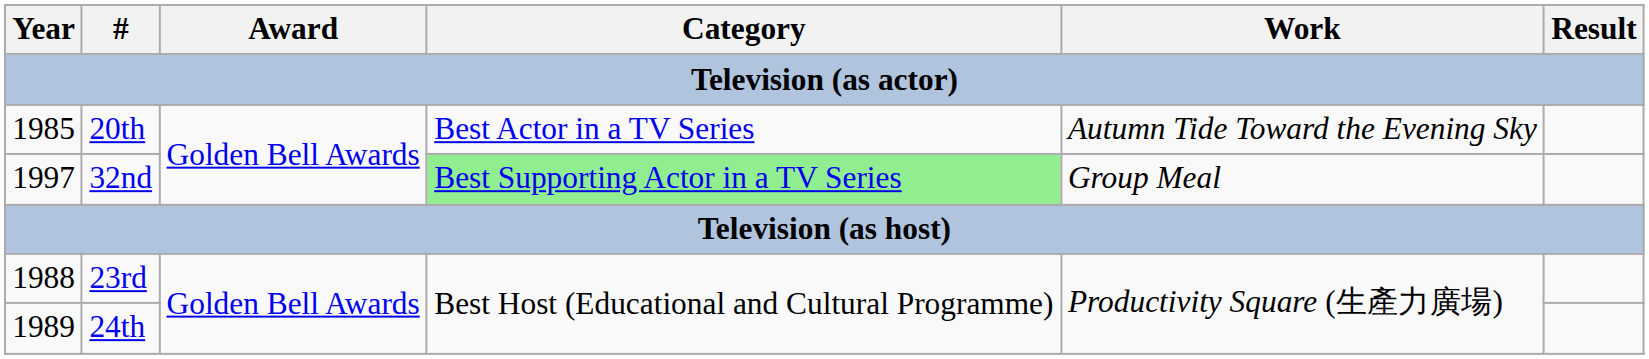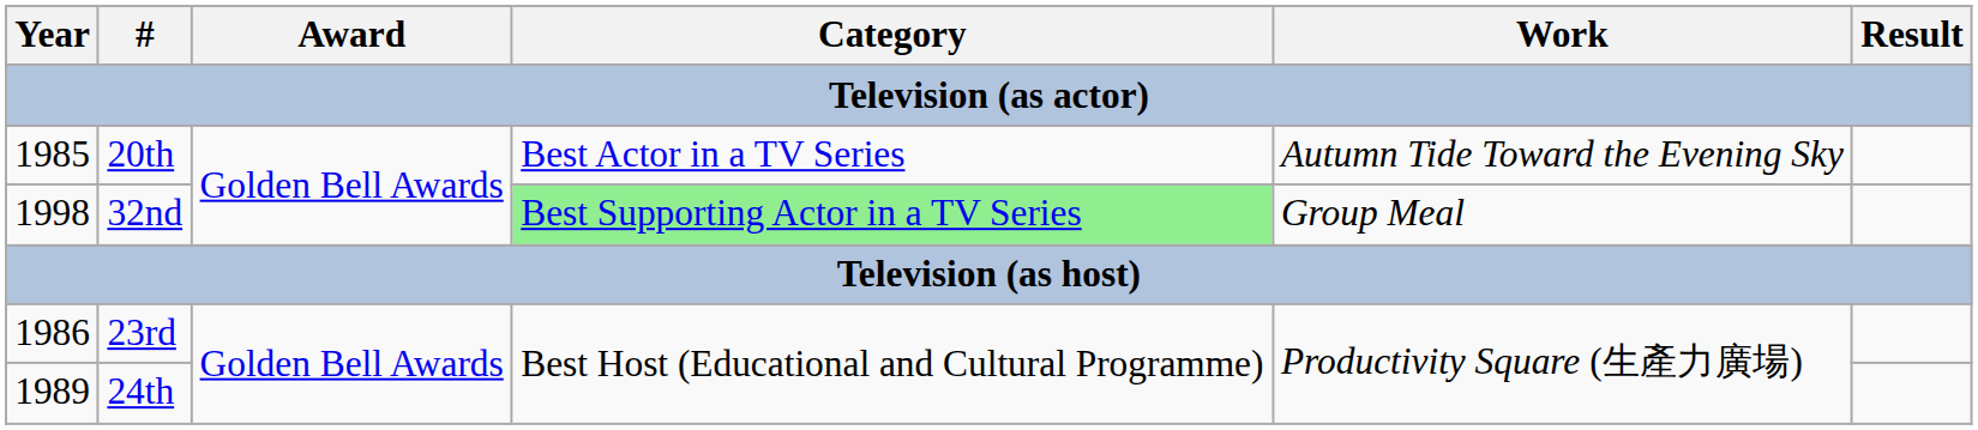32nd | Year: 1997 -> 1998
23rd | Year: 1988 -> 1986
